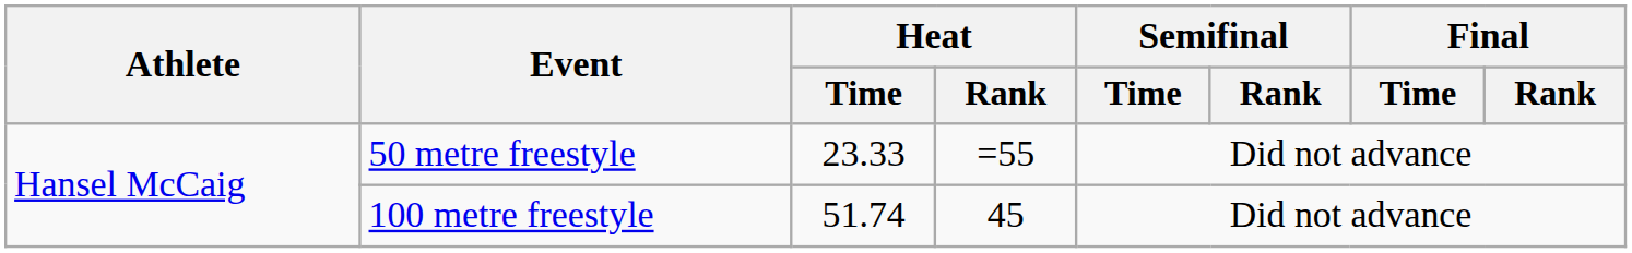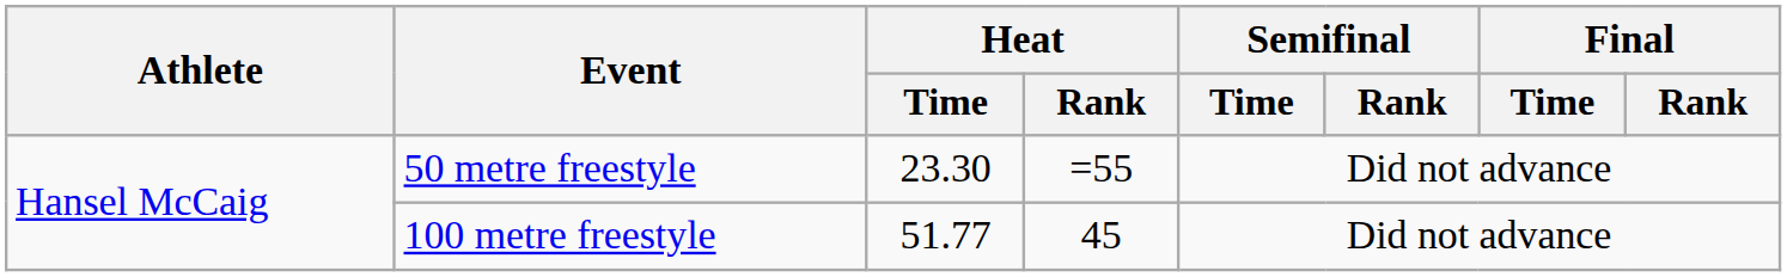50 metre freestyle | Heat / Time: 23.33 -> 23.30
100 metre freestyle | Heat / Time: 51.74 -> 51.77
